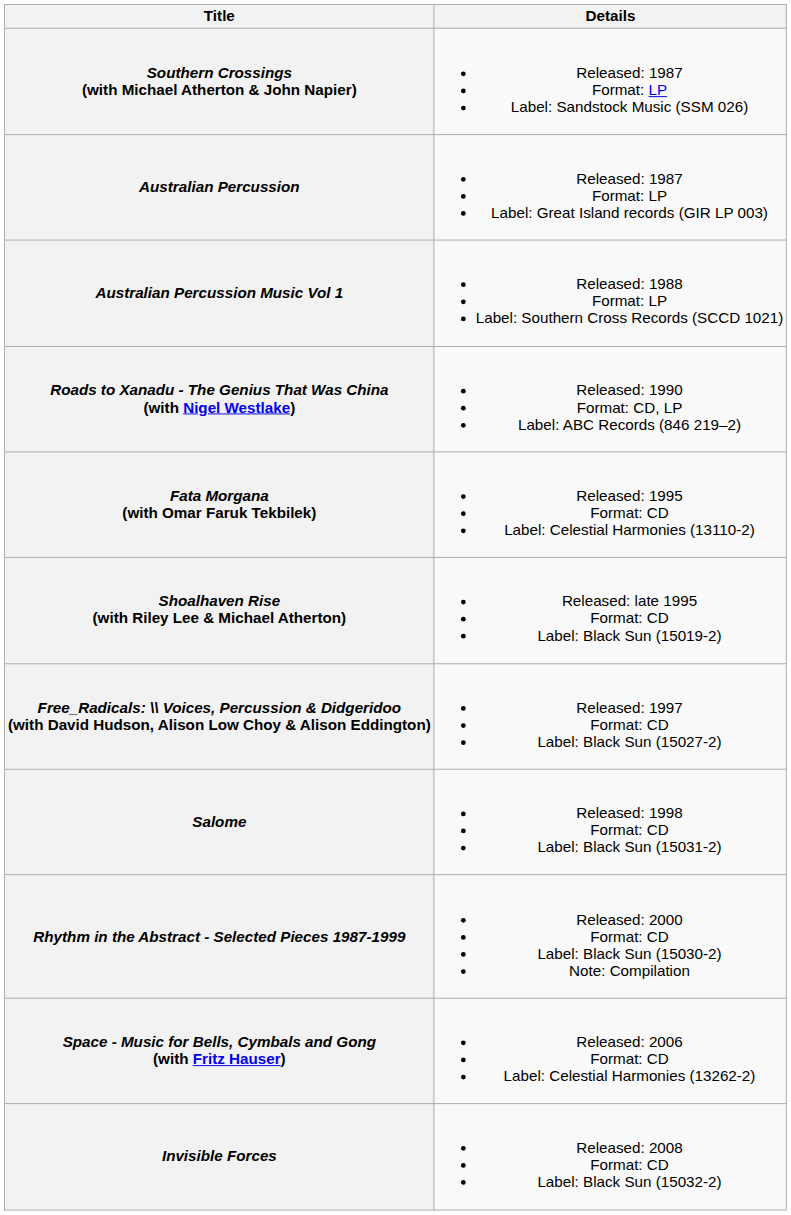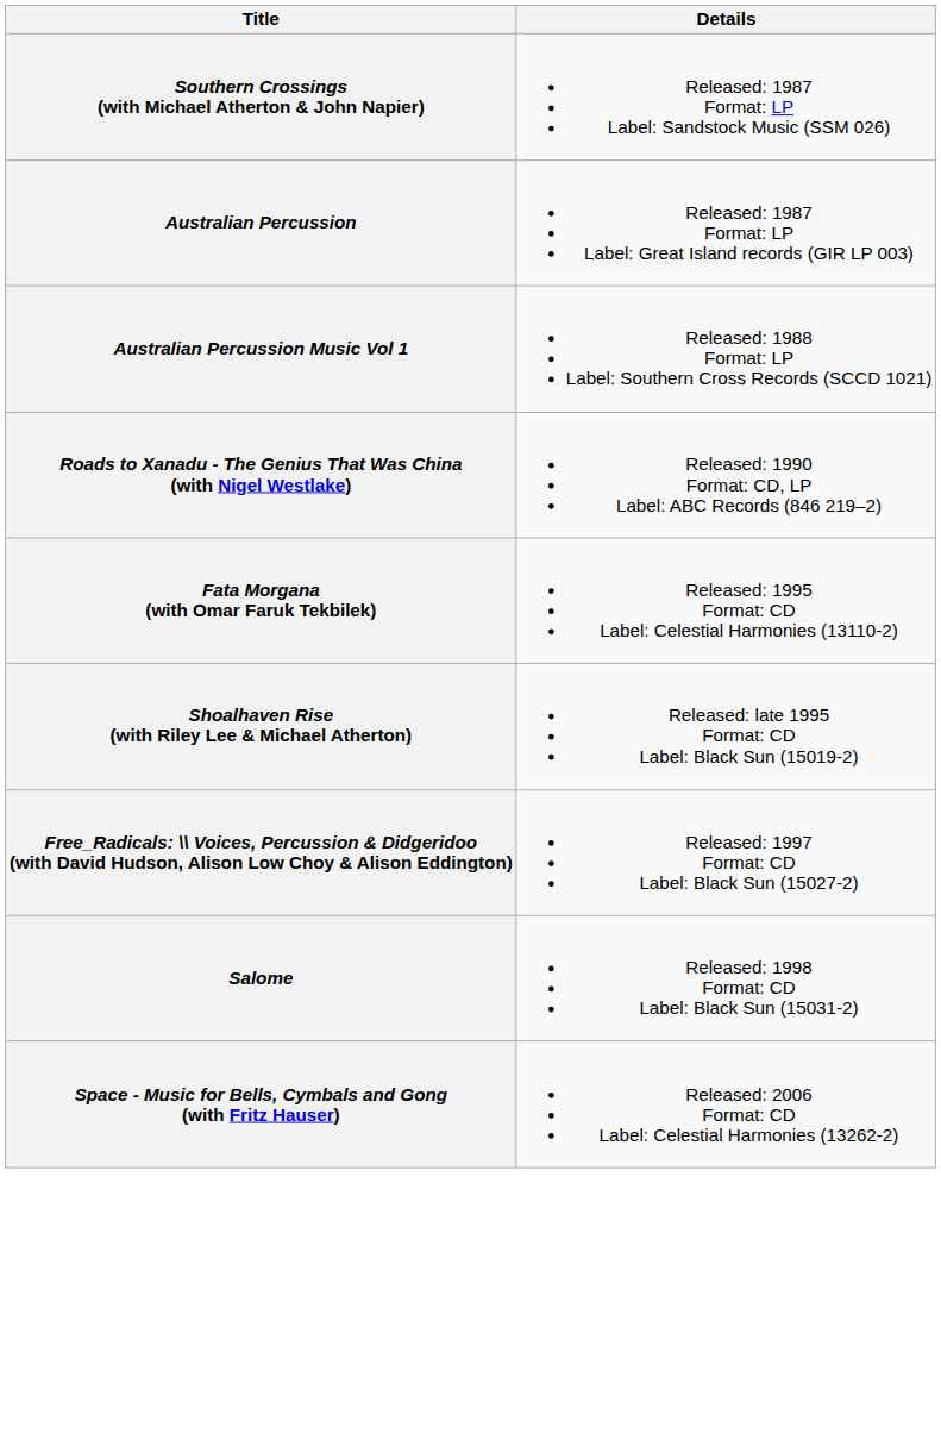- row: Rhythm in the Abstract - Selected Pieces 1987-1999 | Released: 2000 Format: CD Label: Black Sun (15030-2) Note: Compilation
- row: Invisible Forces | Released: 2008 Format: CD Label: Black Sun (15032-2)
